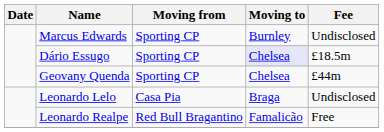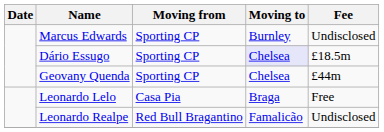Leonardo Lelo | Fee: Undisclosed -> Free
Leonardo Realpe | Fee: Free -> Undisclosed
